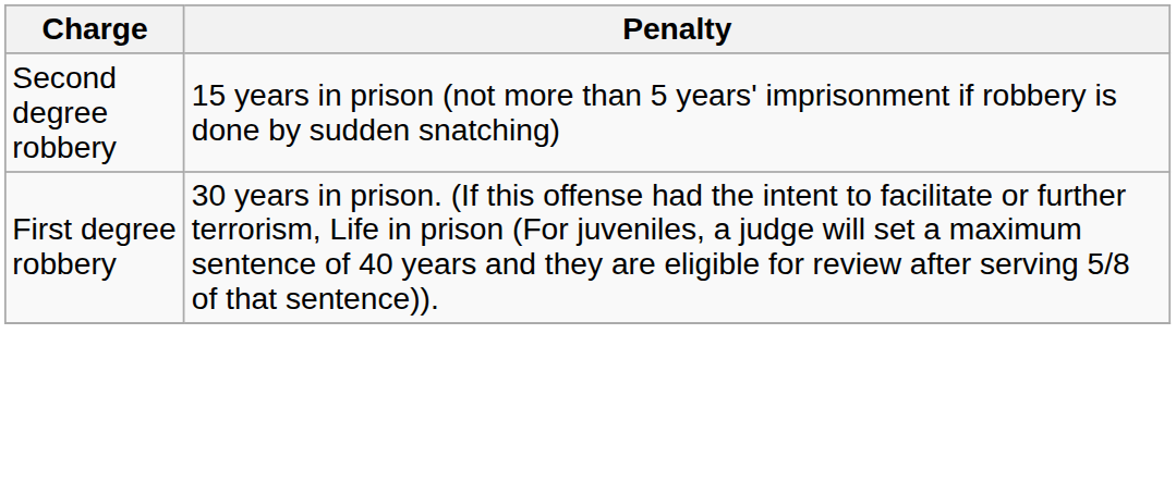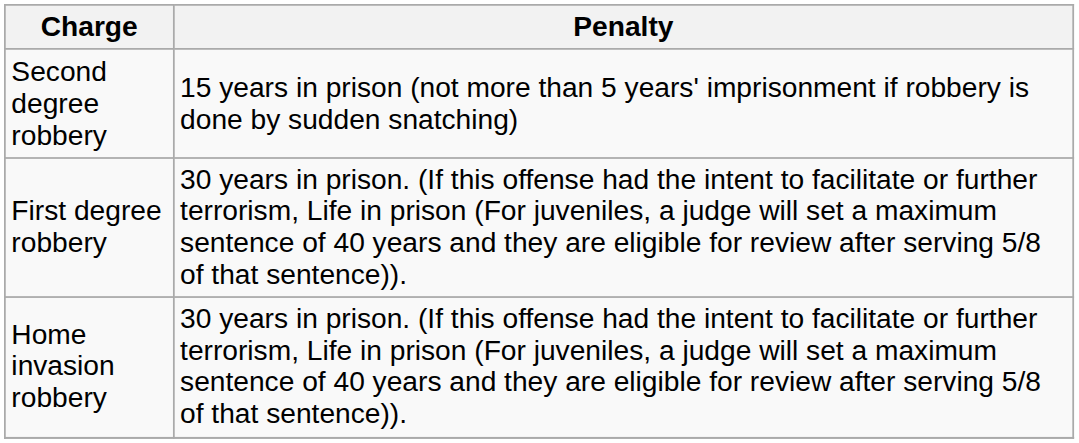+ row: Home invasion robbery | 30 years in prison. (If this offense had the intent to facilitate or further terrorism, Life in prison (For juveniles, a judge will set a maximum sentence of 40 years and they are eligible for review after serving 5/8 of that sentence)).
